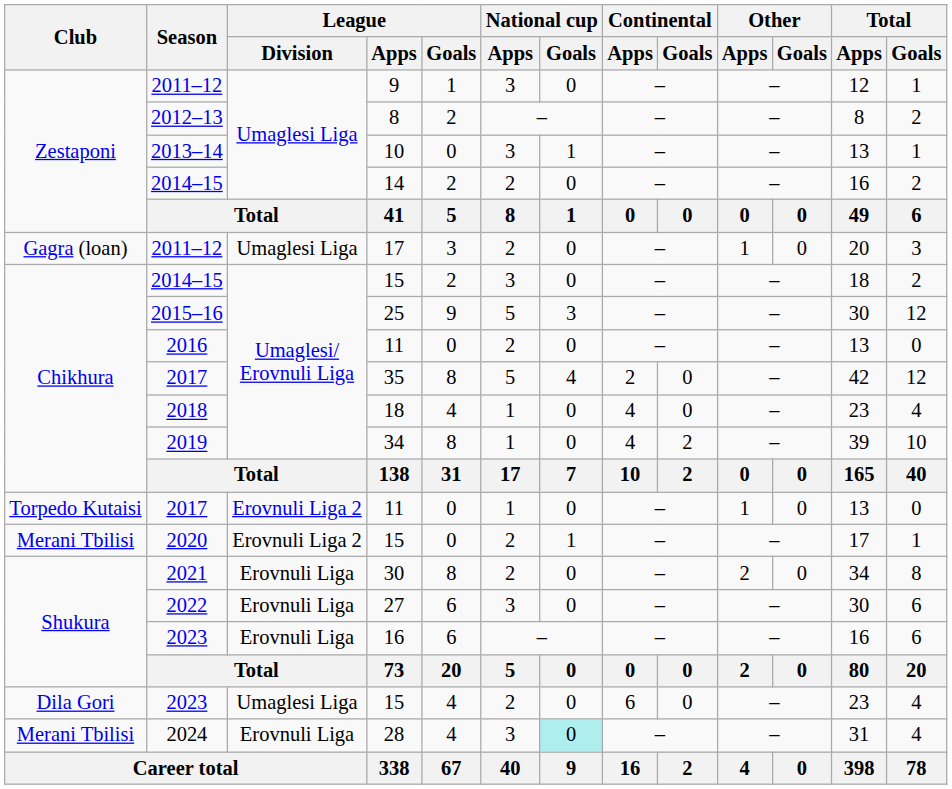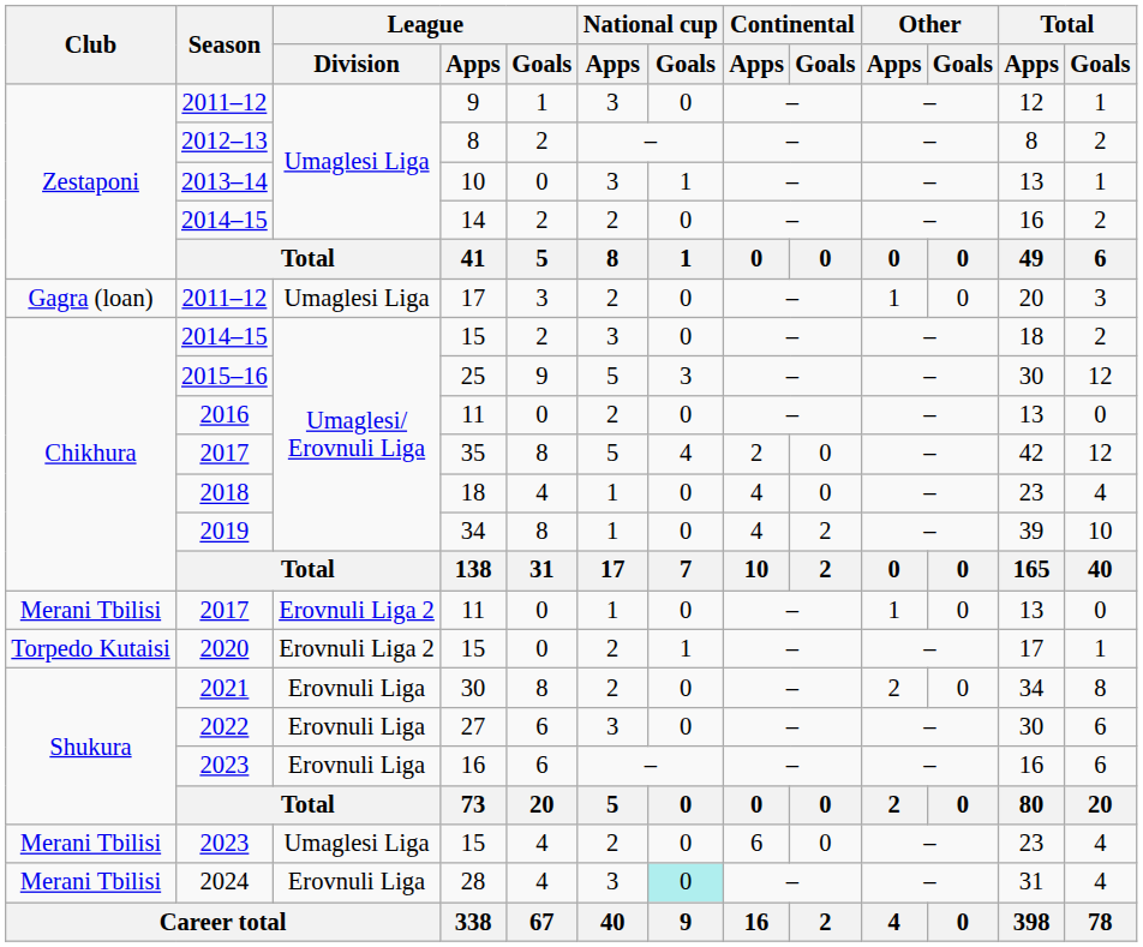2017 / 11 | Club: Torpedo Kutaisi -> Merani Tbilisi
2020 / 15 | Club: Merani Tbilisi -> Torpedo Kutaisi
2023 / 15 | Club: Dila Gori -> Merani Tbilisi
